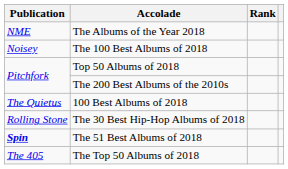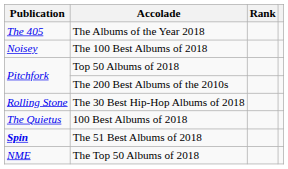The Albums of the Year 2018 | Publication: NME -> The 405
rows swapped: 100 Best Albums of 2018 <-> The 30 Best Hip-Hop Albums of 2018
The Top 50 Albums of 2018 | Publication: The 405 -> NME
